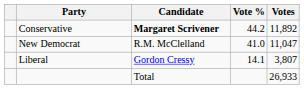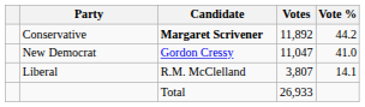columns swapped: Votes <-> Vote %
New Democrat | Candidate: R.M. McClelland -> Gordon Cressy
Liberal | Candidate: Gordon Cressy -> R.M. McClelland
